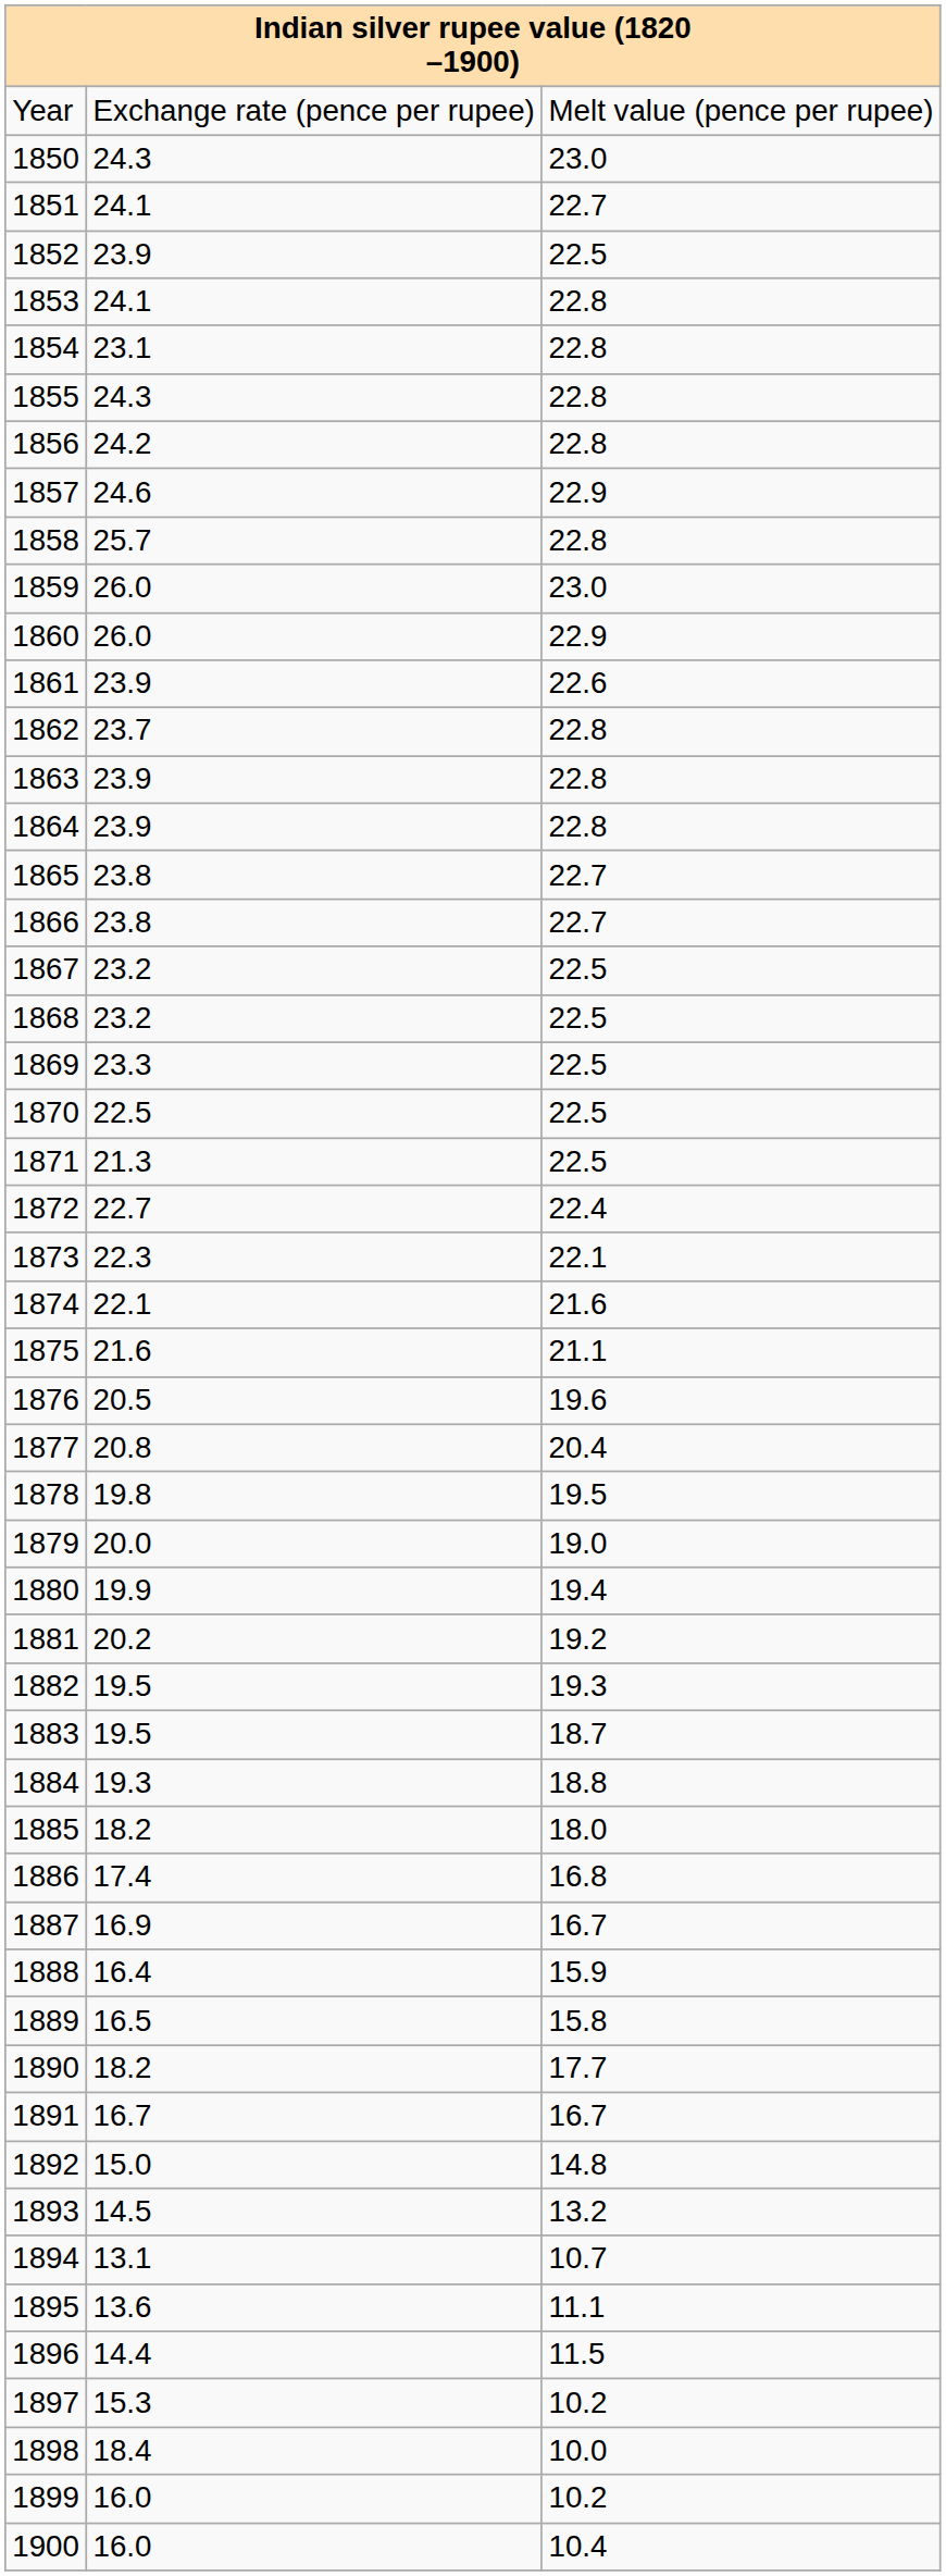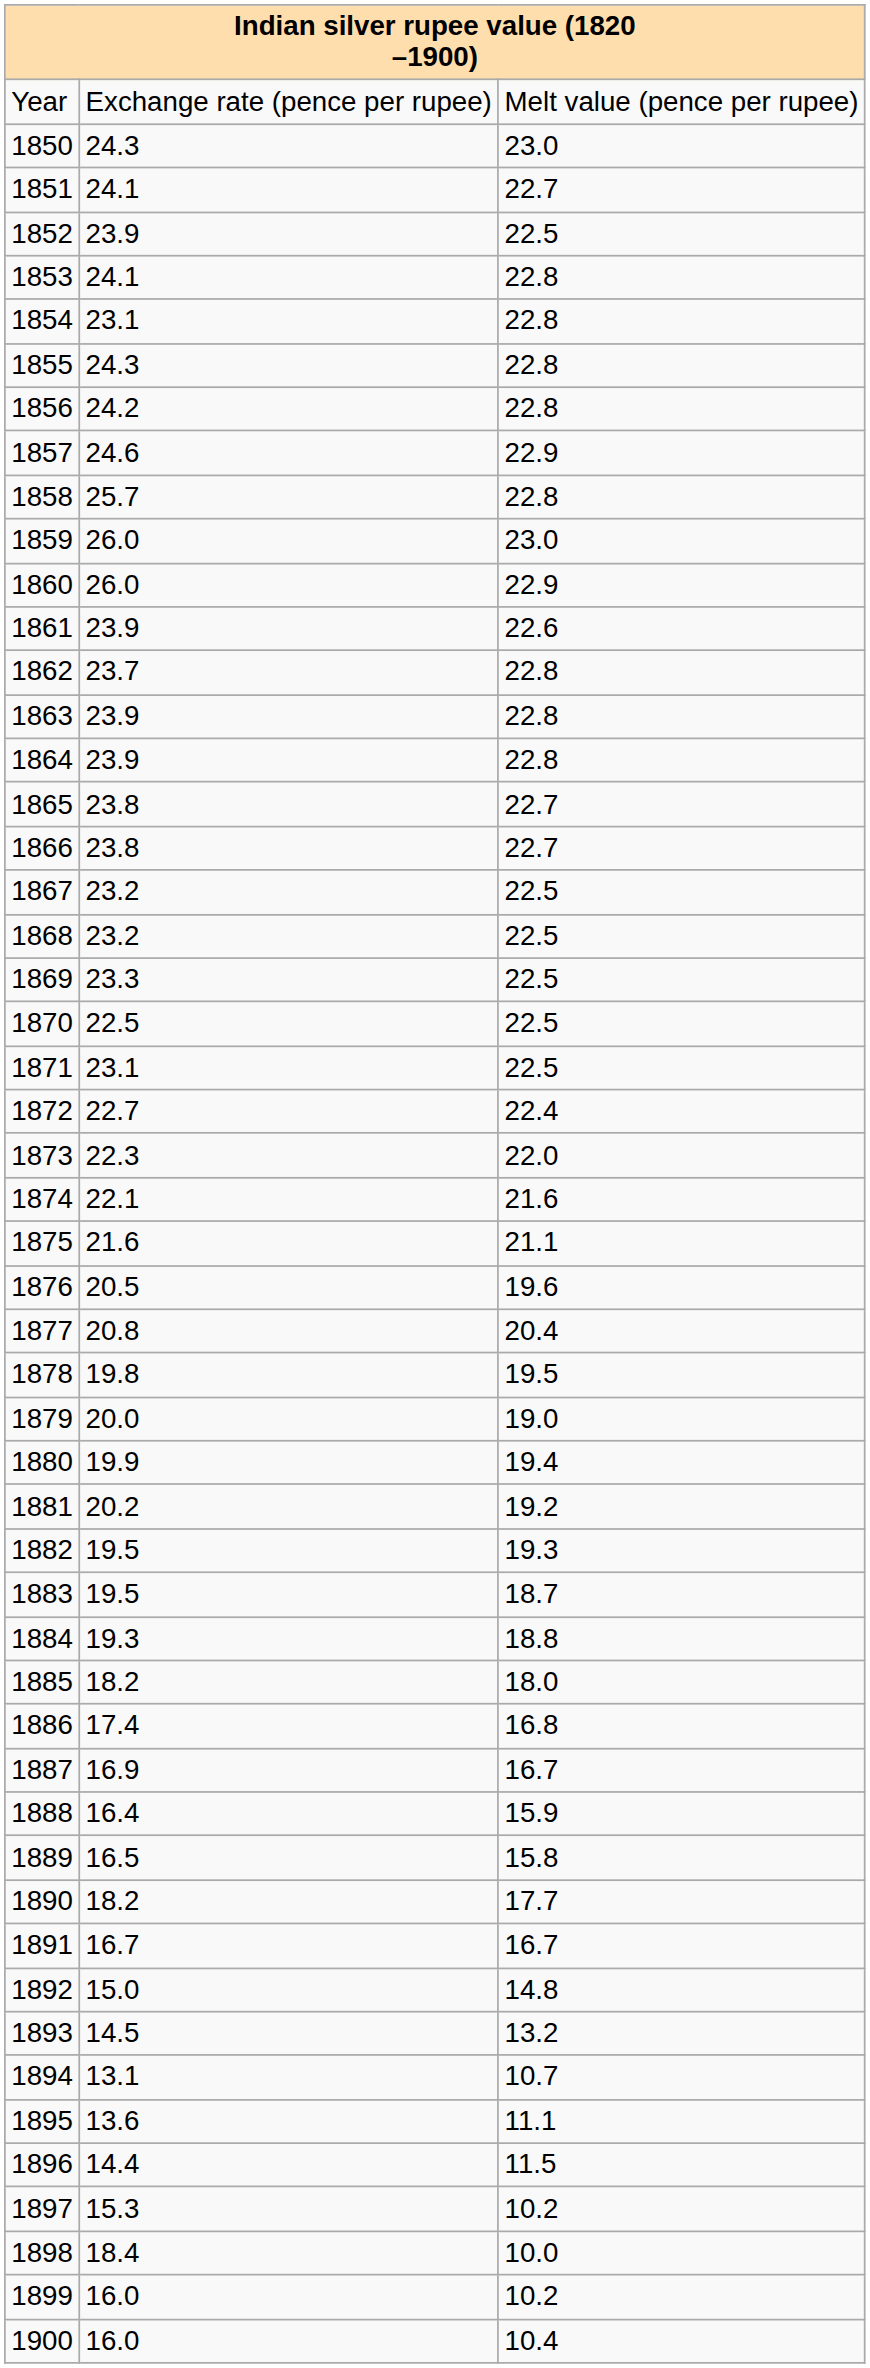1871 | column 2: 21.3 -> 23.1
1873 | column 3: 22.1 -> 22.0
